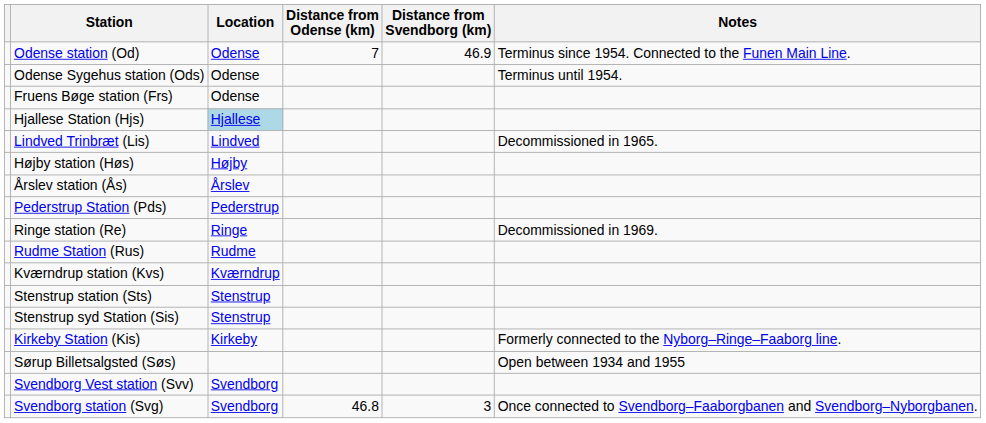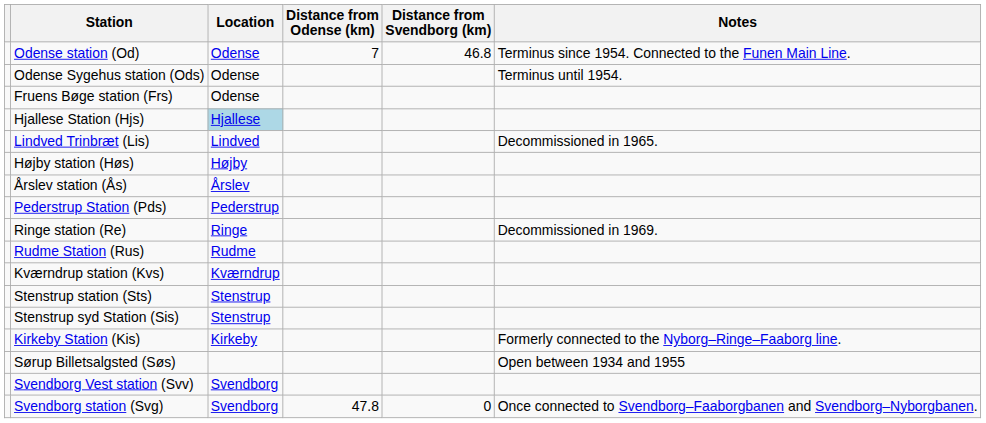Odense station (Od) | Distance from Svendborg (km): 46.9 -> 46.8
Svendborg station (Svg) | Distance from Odense (km): 46.8 -> 47.8
Svendborg station (Svg) | Distance from Svendborg (km): 3 -> 0
